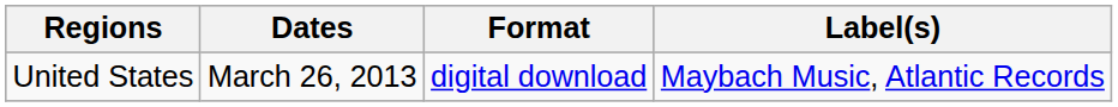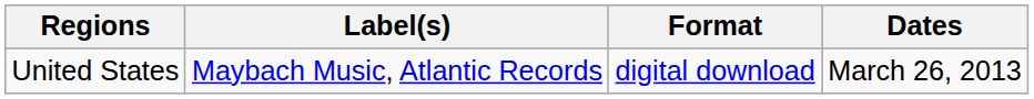columns swapped: Dates <-> Label(s)
